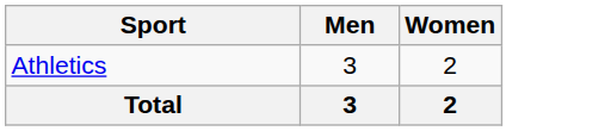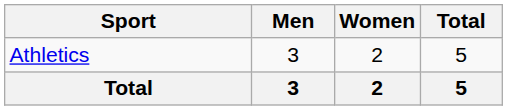+ column: Total | 5 | 5
